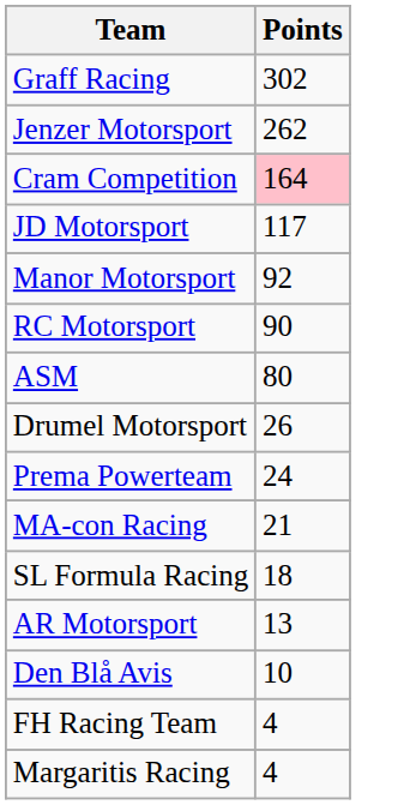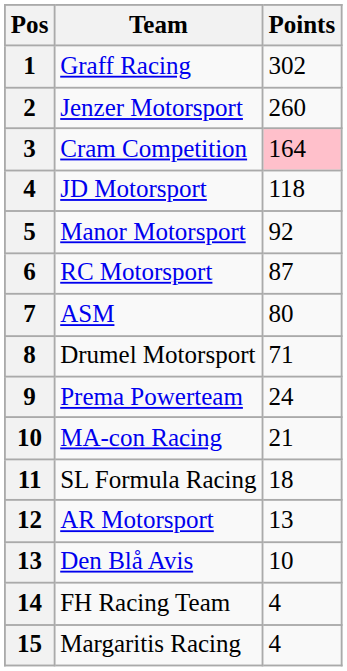+ column: Pos | 1 | 2 | 3 | 4 | 5 | 6 | 7 | 8 | 9 | 10 | 11 | 12 | 13 | 14 | 15
Jenzer Motorsport | Points: 262 -> 260
JD Motorsport | Points: 117 -> 118
RC Motorsport | Points: 90 -> 87
Drumel Motorsport | Points: 26 -> 71
